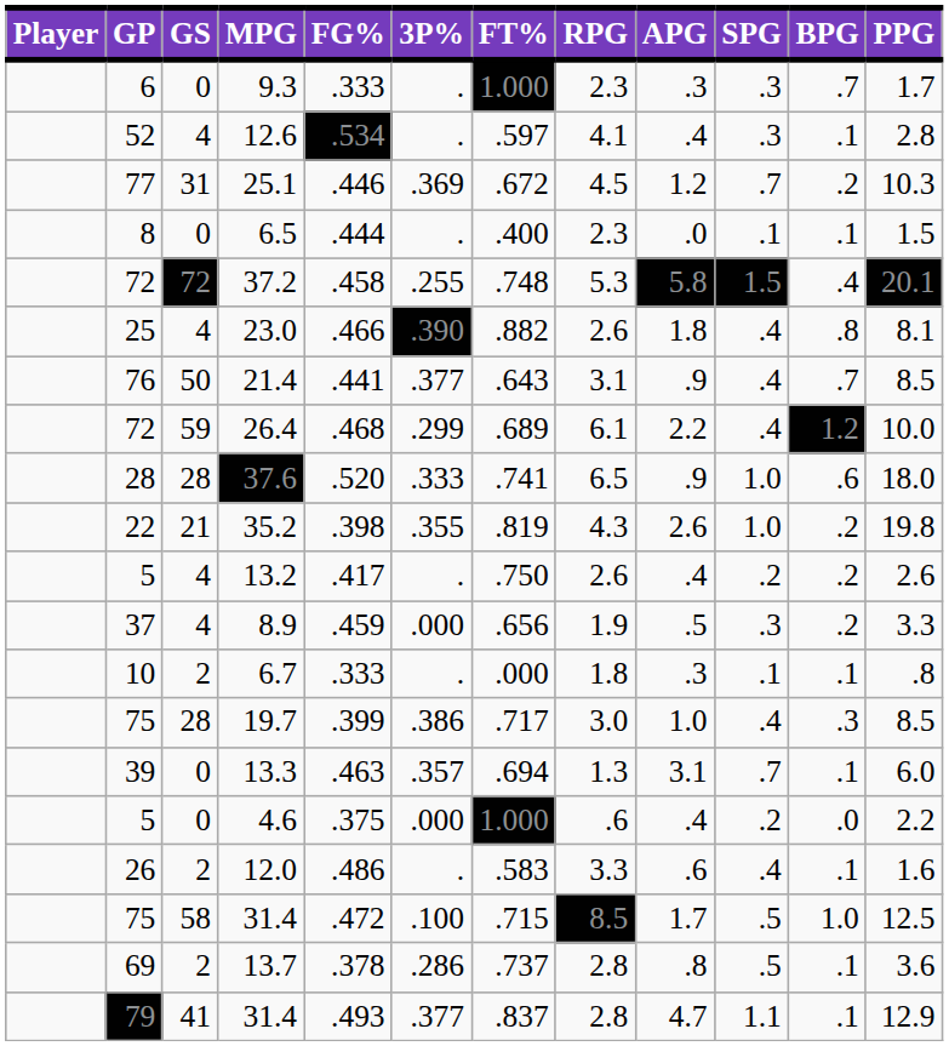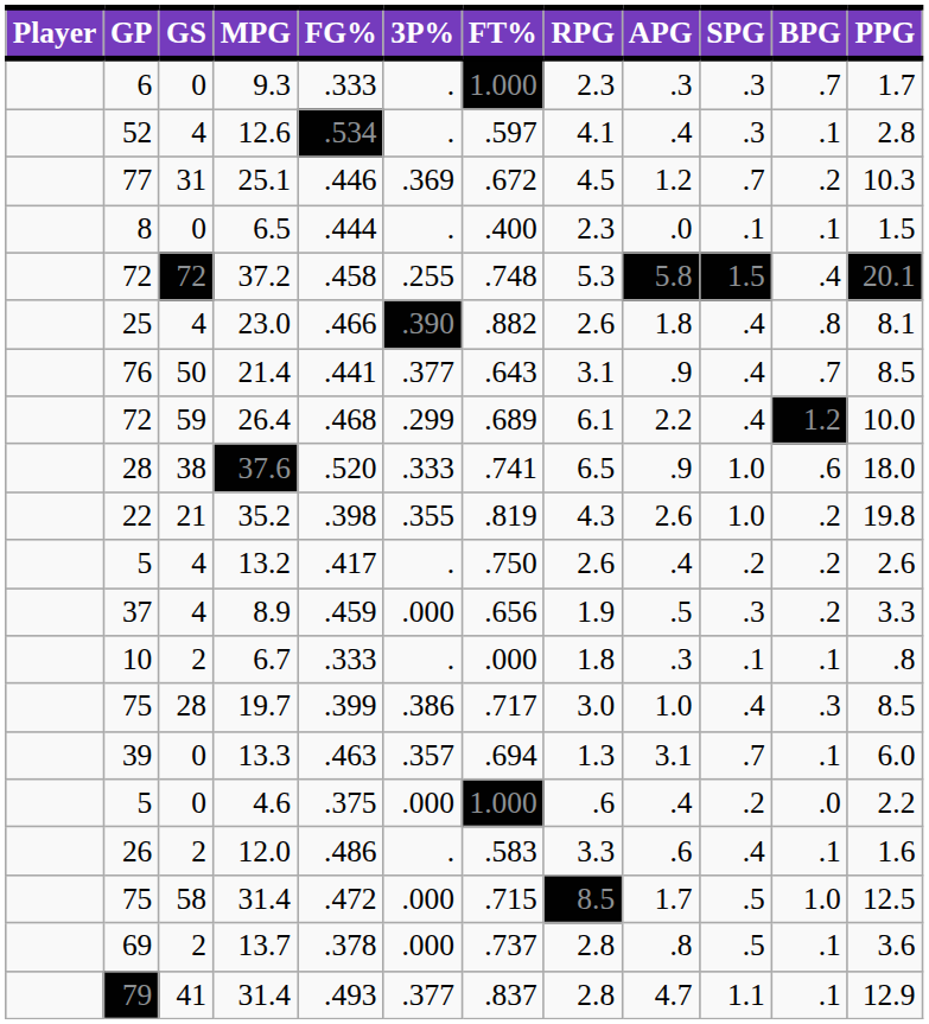37.6 | GS: 28 -> 38
75 / 31.4 | 3P%: .100 -> .000
13.7 | 3P%: .286 -> .000
